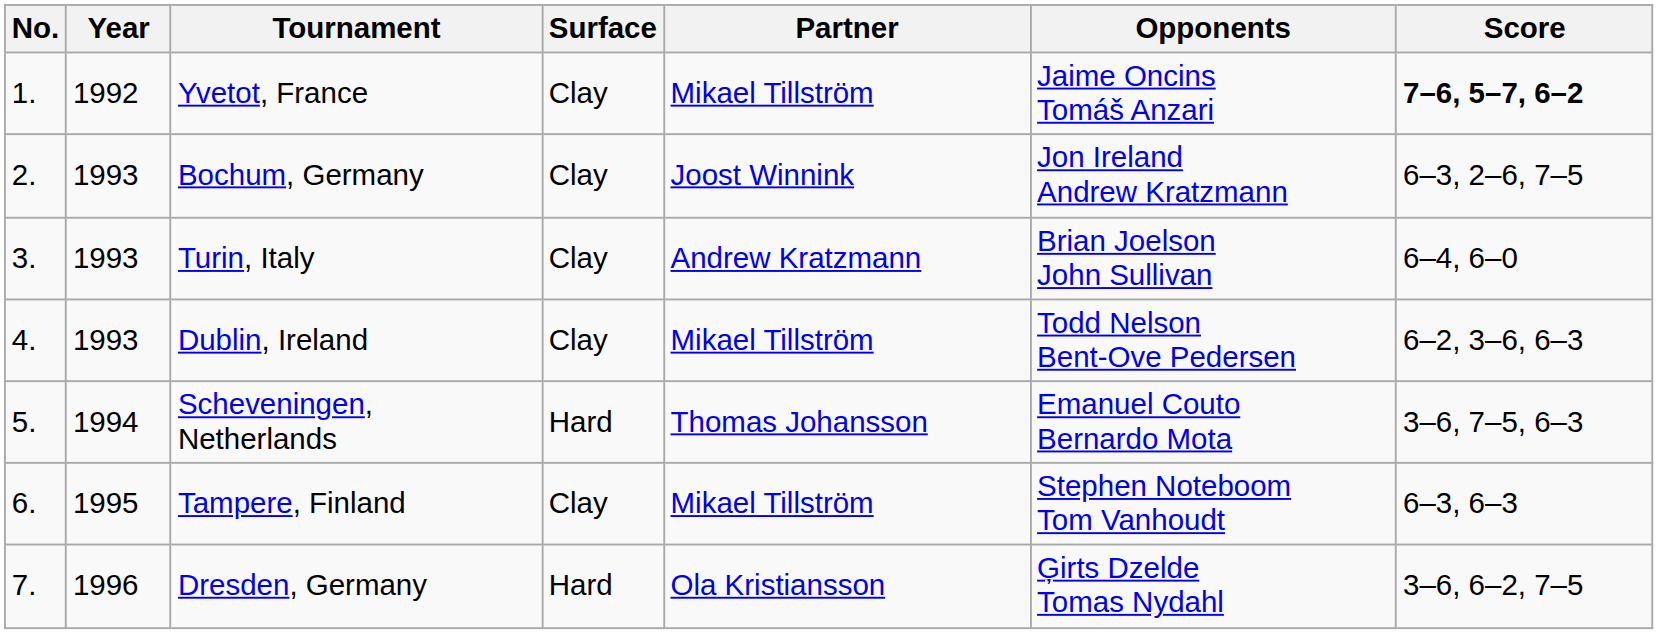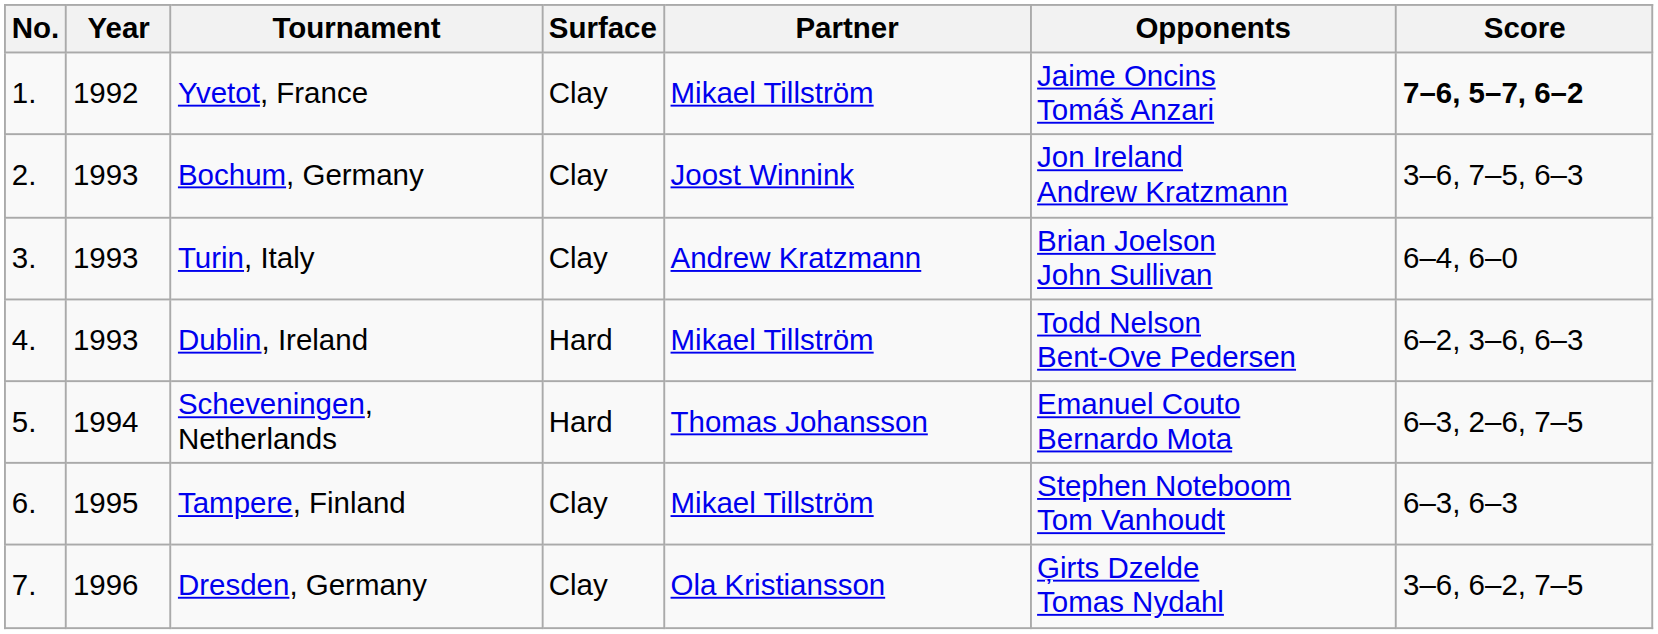Bochum, Germany | Score: 6–3, 2–6, 7–5 -> 3–6, 7–5, 6–3
Dublin, Ireland | Surface: Clay -> Hard
Scheveningen, Netherlands | Score: 3–6, 7–5, 6–3 -> 6–3, 2–6, 7–5
Dresden, Germany | Surface: Hard -> Clay
